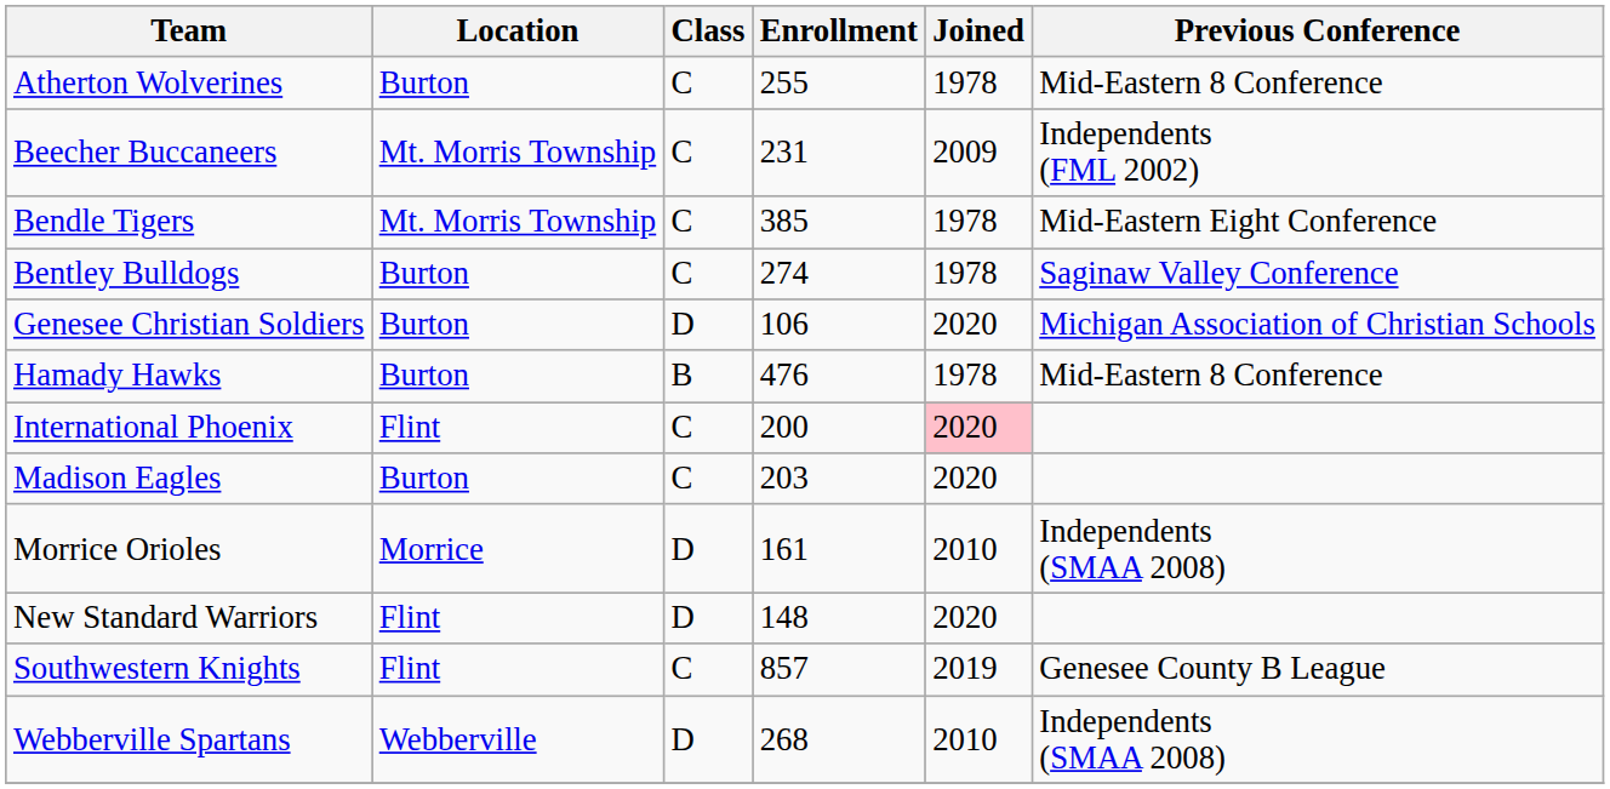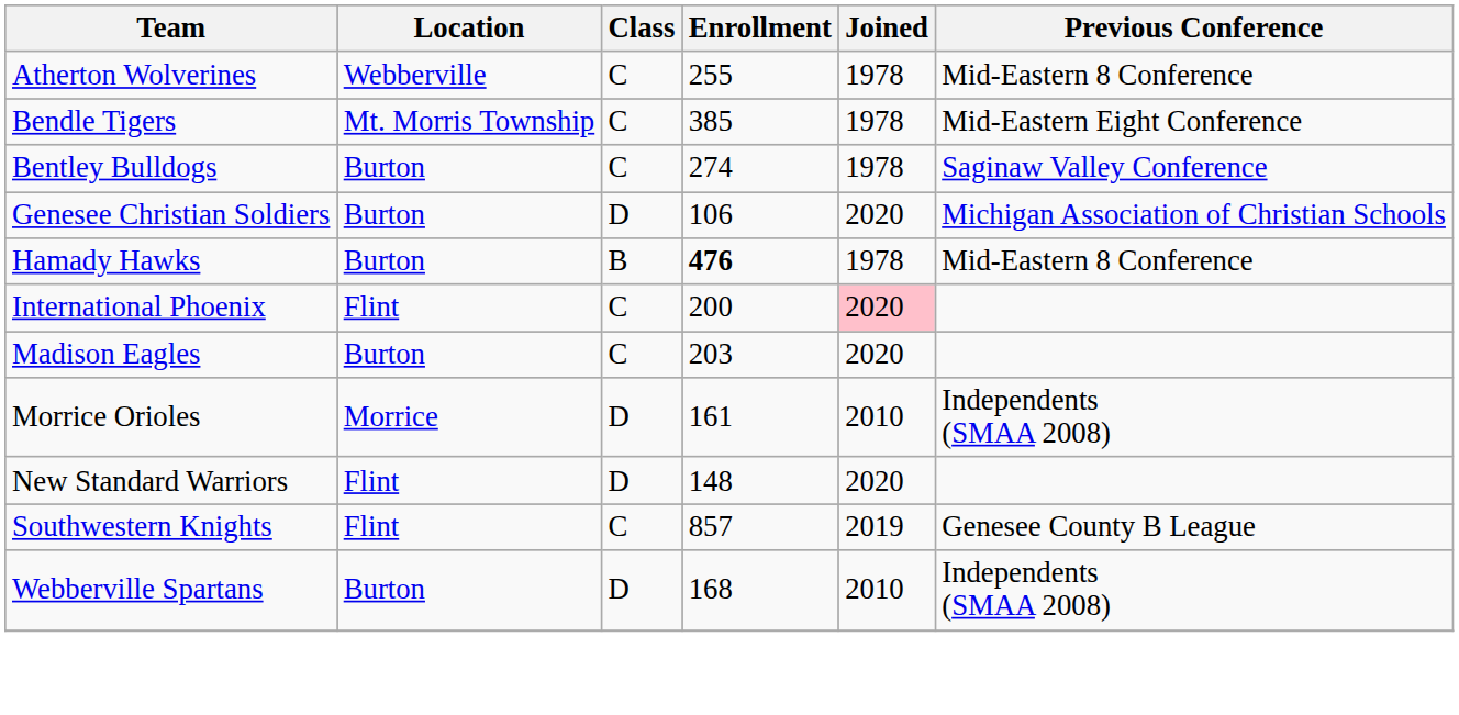Atherton Wolverines | Location: Burton -> Webberville
- row: Beecher Buccaneers | Mt. Morris Township | C | 231 | 2009 | Independents (FML 2002)
Hamady Hawks | Enrollment: normal -> bold
Webberville Spartans | Location: Webberville -> Burton
Webberville Spartans | Enrollment: 268 -> 168
